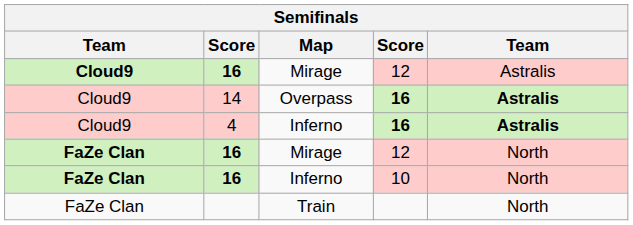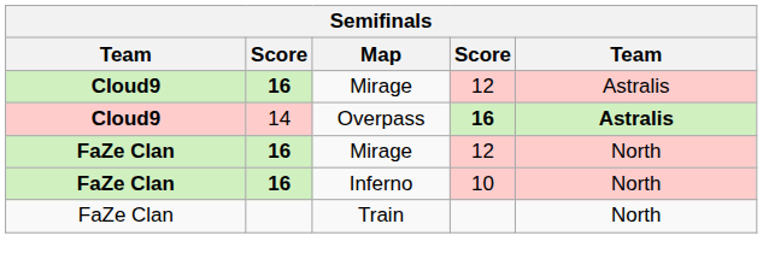14 | column 1: normal -> bold
- row: Cloud9 | 4 | Inferno | 16 | Astralis
